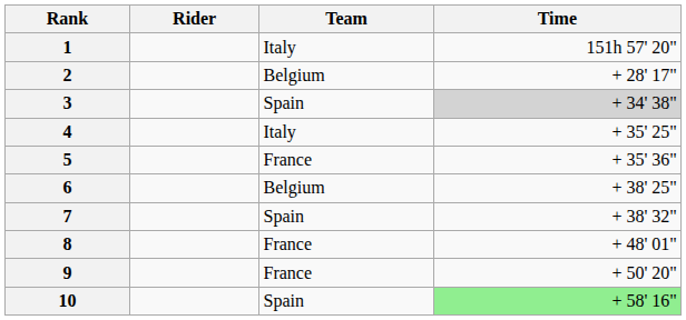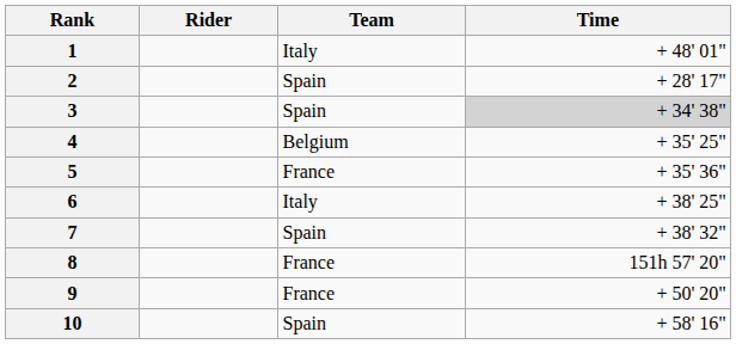1 | Time: 151h 57' 20" -> + 48' 01"
2 | Team: Belgium -> Spain
4 | Team: Italy -> Belgium
6 | Team: Belgium -> Italy
8 | Time: + 48' 01" -> 151h 57' 20"
10 | Time: lightgreen background -> no background
